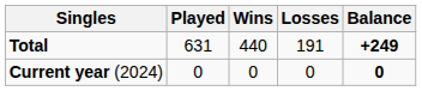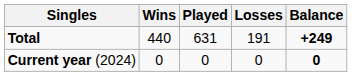columns swapped: Played <-> Wins
